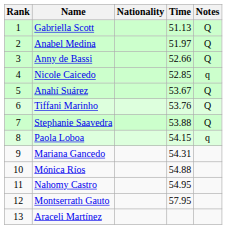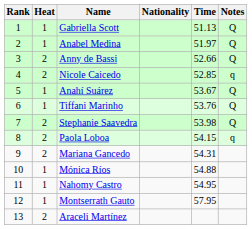+ column: Heat | 1 | 1 | 2 | 2 | 1 | 1 | 2 | 2 | 2 | 1 | 1 | 1 | 2
Stephanie Saavedra | Time: 53.88 -> 53.98
